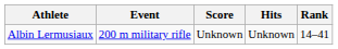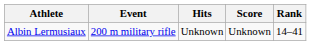columns swapped: Hits <-> Score
